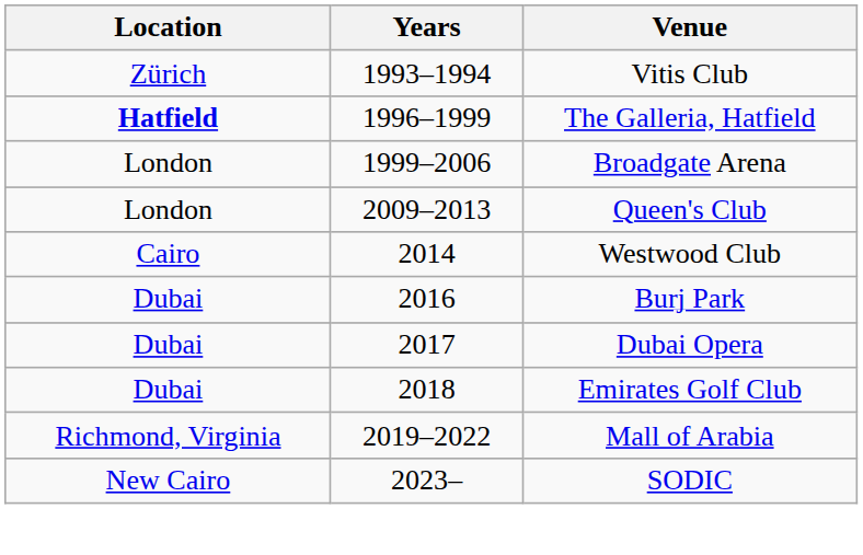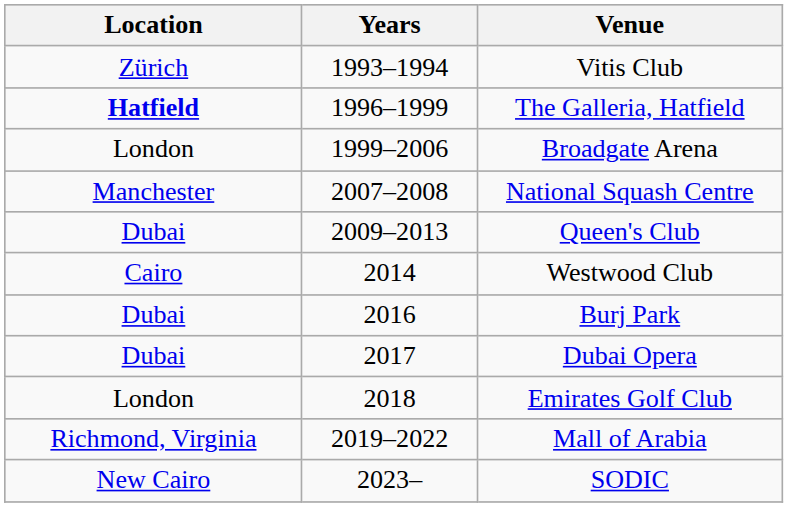+ row: Manchester | 2007–2008 | National Squash Centre
Queen's Club | Location: London -> Dubai
Emirates Golf Club | Location: Dubai -> London
